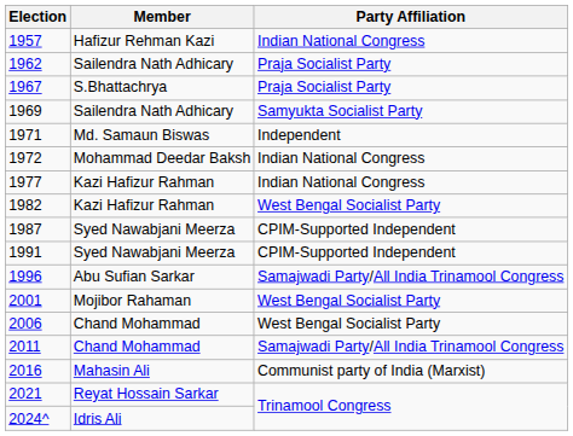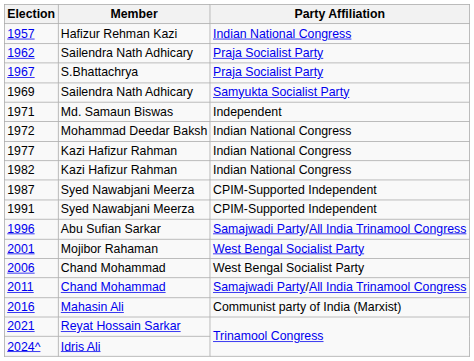1982 | Party Affiliation: West Bengal Socialist Party -> Indian National Congress
